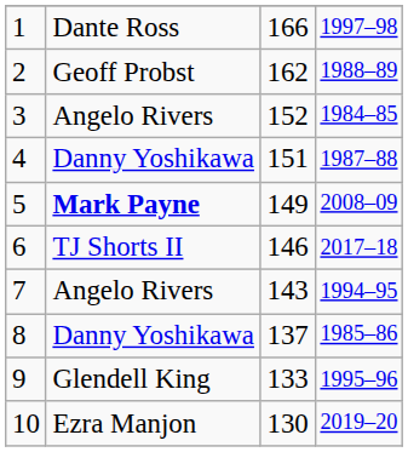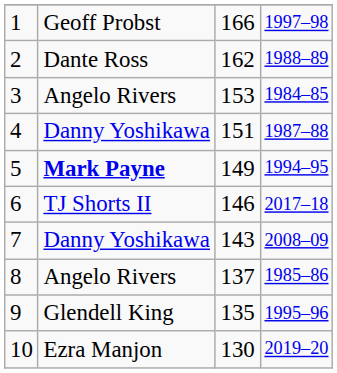1 | column 2: Dante Ross -> Geoff Probst
2 | column 2: Geoff Probst -> Dante Ross
3 | column 3: 152 -> 153
5 | column 4: 2008–09 -> 1994–95
7 | column 2: Angelo Rivers -> Danny Yoshikawa
7 | column 4: 1994–95 -> 2008–09
8 | column 2: Danny Yoshikawa -> Angelo Rivers
9 | column 3: 133 -> 135
